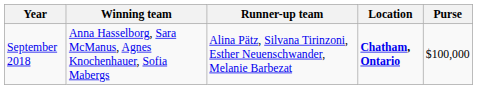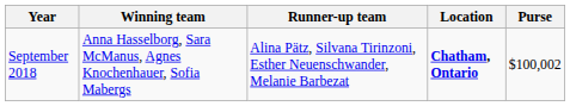September 2018 | Purse: $100,000 -> $100,002
